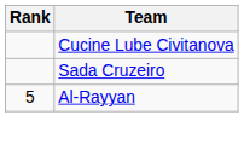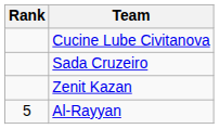+ row: Zenit Kazan
